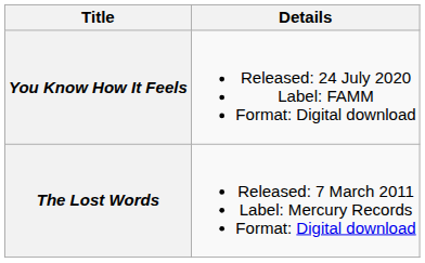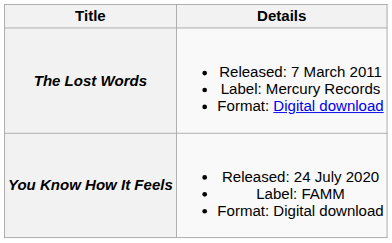rows swapped: The Lost Words <-> You Know How It Feels
